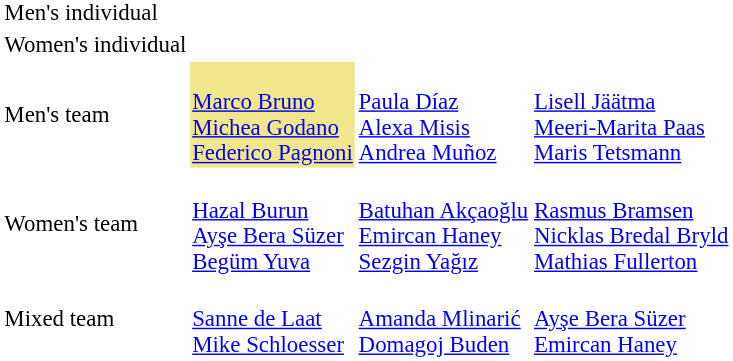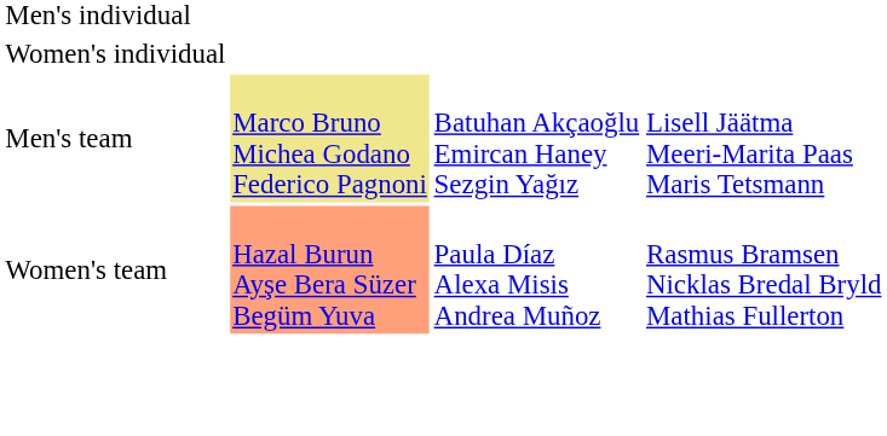Men's team | column 3: Paula Díaz Alexa Misis Andrea Muñoz -> Batuhan Akçaoğlu Emircan Haney Sezgin Yağız
Women's team | column 2: no background -> lightsalmon background
Women's team | column 3: Batuhan Akçaoğlu Emircan Haney Sezgin Yağız -> Paula Díaz Alexa Misis Andrea Muñoz
- row: Mixed team | Sanne de Laat Mike Schloesser | Amanda Mlinarić Domagoj Buden | Ayşe Bera Süzer Emircan Haney
